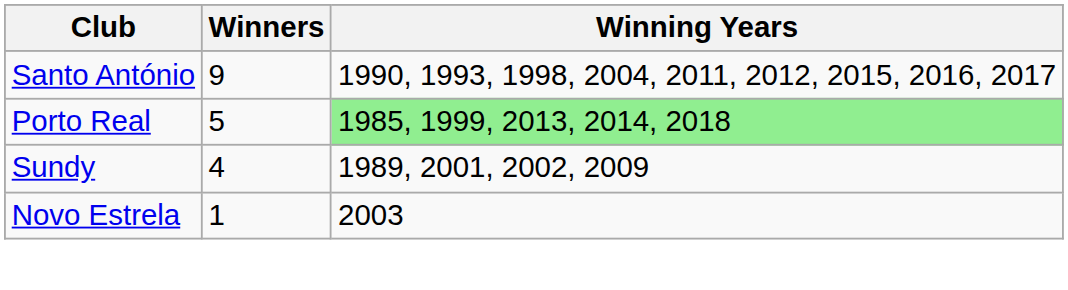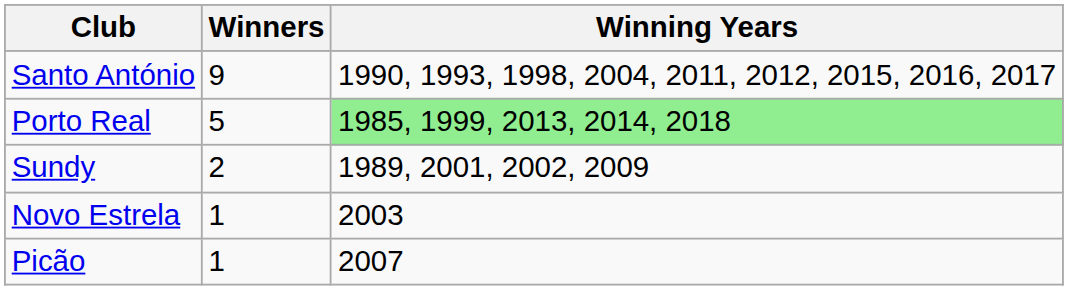Sundy | Winners: 4 -> 2
+ row: Picão | 1 | 2007
